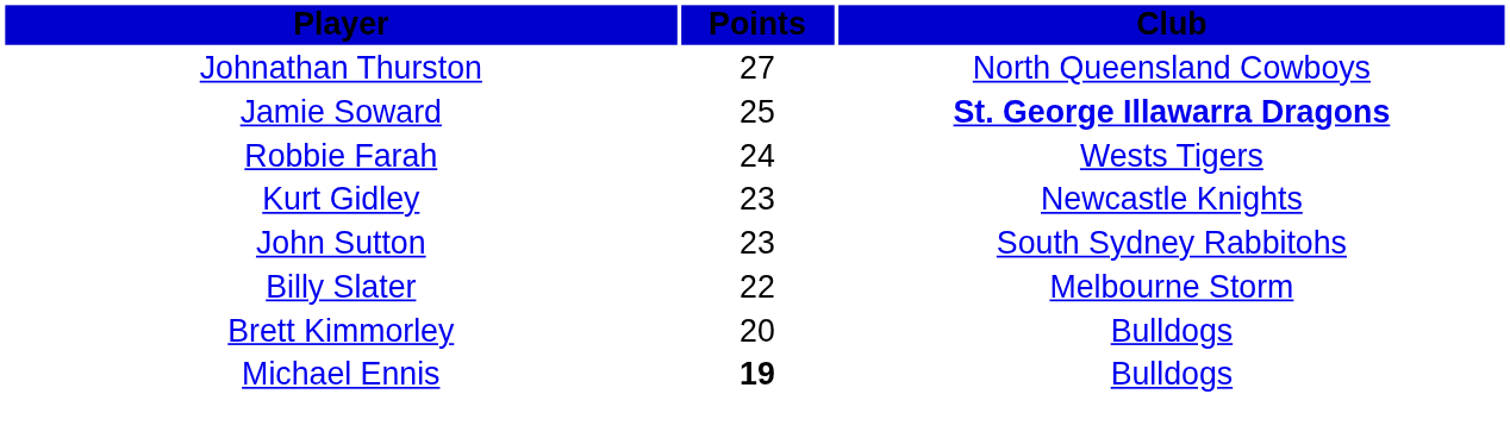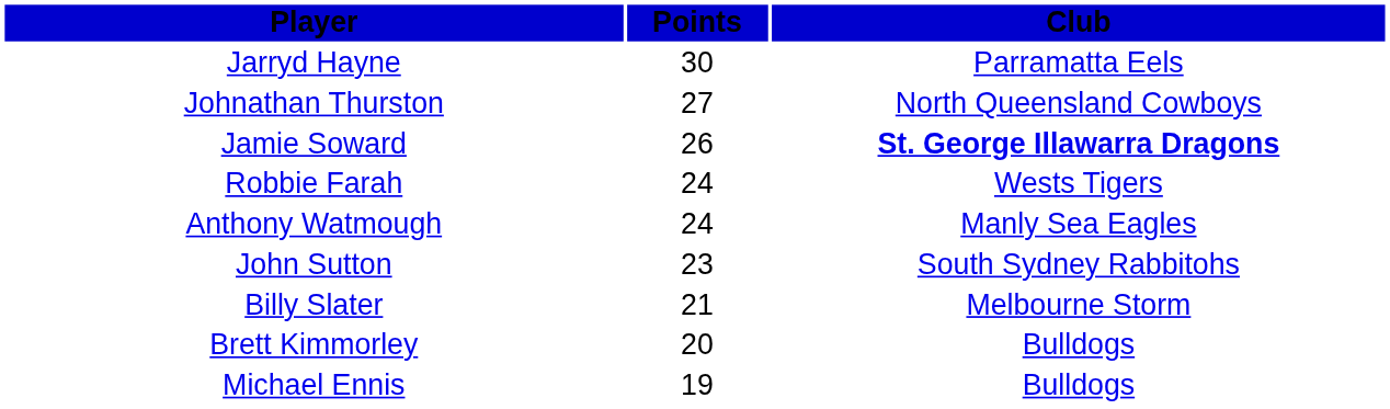+ row: Jarryd Hayne | 30 | Parramatta Eels
Jamie Soward | Points: 25 -> 26
+ row: Anthony Watmough | 24 | Manly Sea Eagles
- row: Kurt Gidley | 23 | Newcastle Knights
Billy Slater | Points: 22 -> 21
Michael Ennis | Points: bold -> normal
